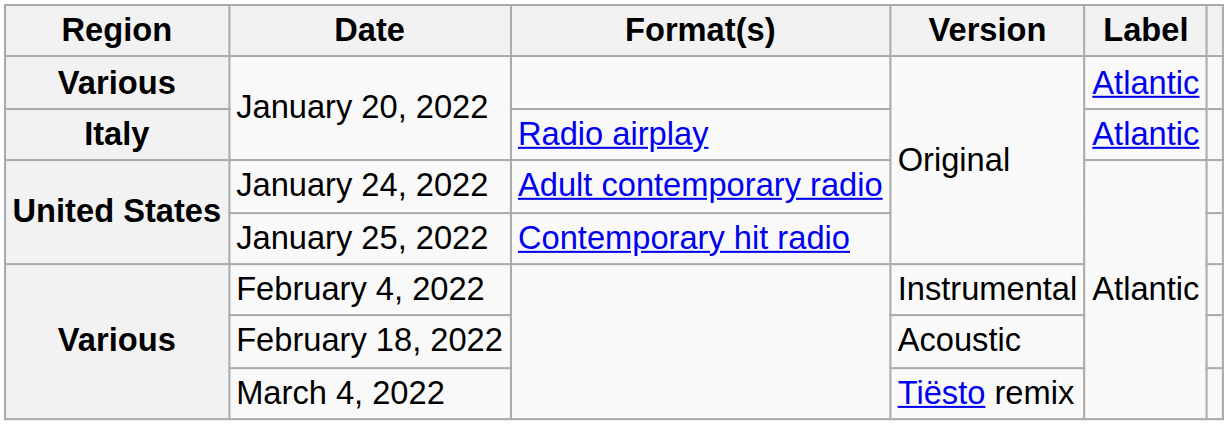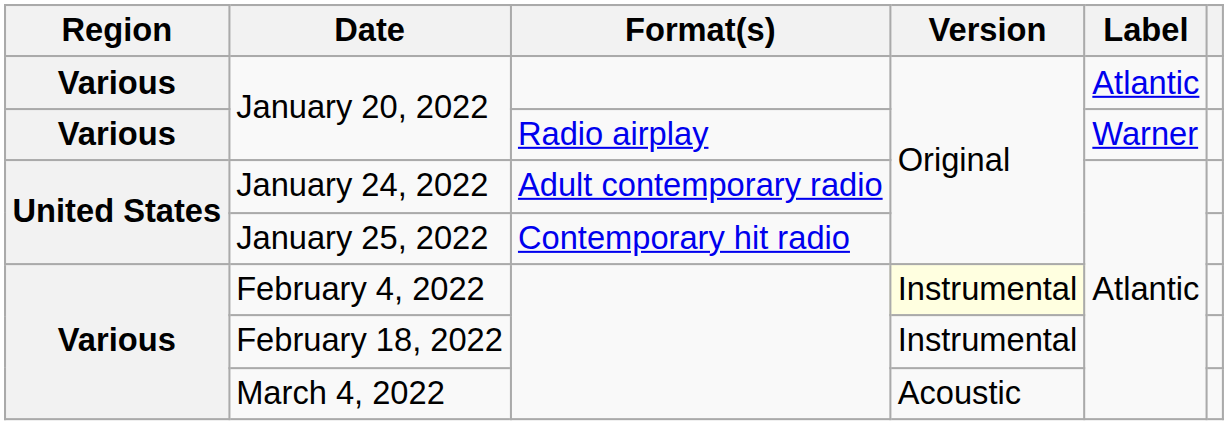January 20, 2022 / Radio airplay | Region: Italy -> Various
January 20, 2022 / Radio airplay | Label: Atlantic -> Warner
February 4, 2022 | Version: no background -> lightyellow background
February 18, 2022 | Version: Acoustic -> Instrumental
March 4, 2022 | Version: Tiësto remix -> Acoustic
